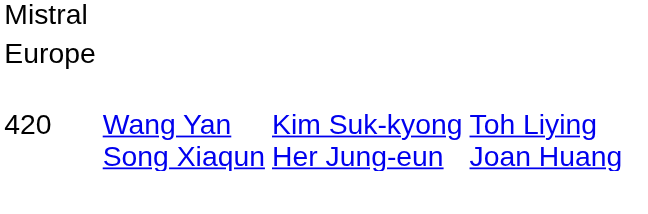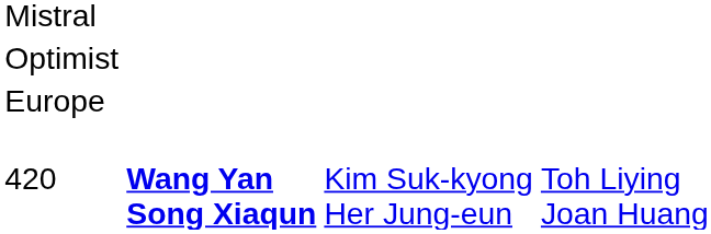+ row: Optimist
420 | column 2: normal -> bold
